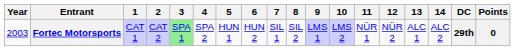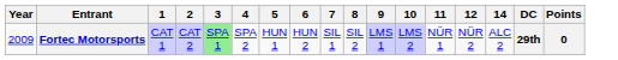- column: 13 | ALC 1
Fortec Motorsports | Year: 2003 -> 2009
